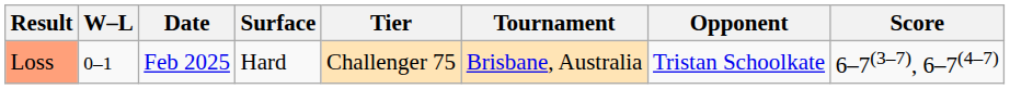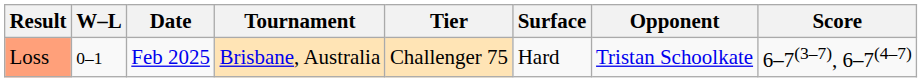columns swapped: Tournament <-> Surface
